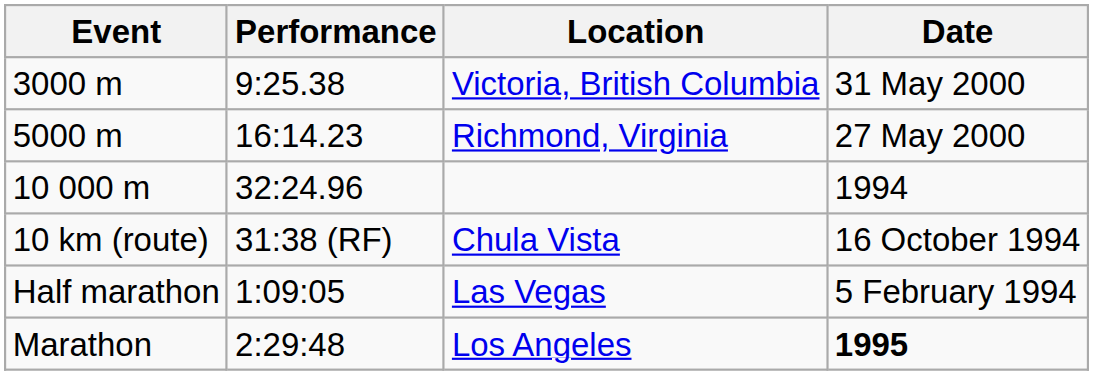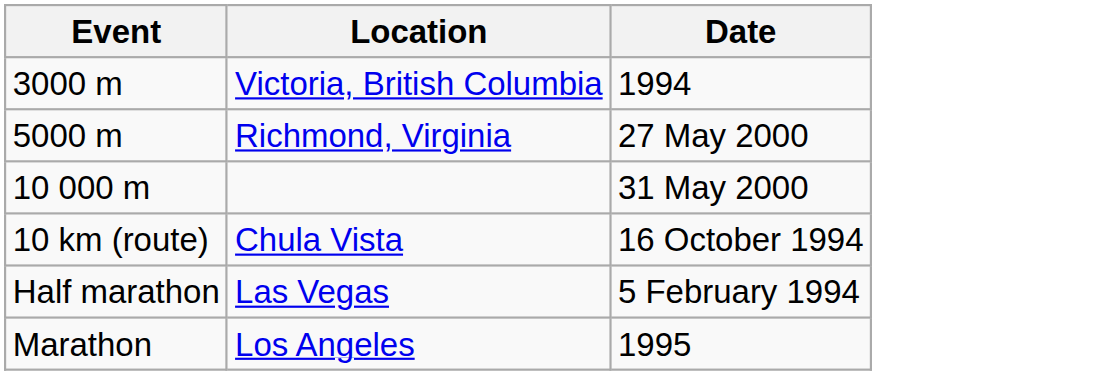- column: Performance | 9:25.38 | 16:14.23 | 32:24.96 | 31:38 (RF) | 1:09:05 | 2:29:48
3000 m | Date: 31 May 2000 -> 1994
10 000 m | Date: 1994 -> 31 May 2000
Marathon | Date: bold -> normal
